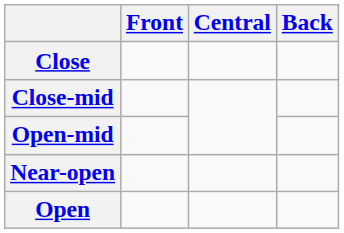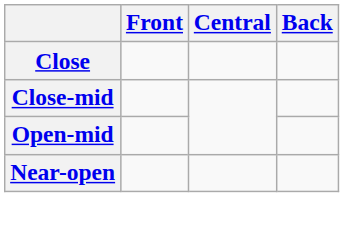- row: Open
